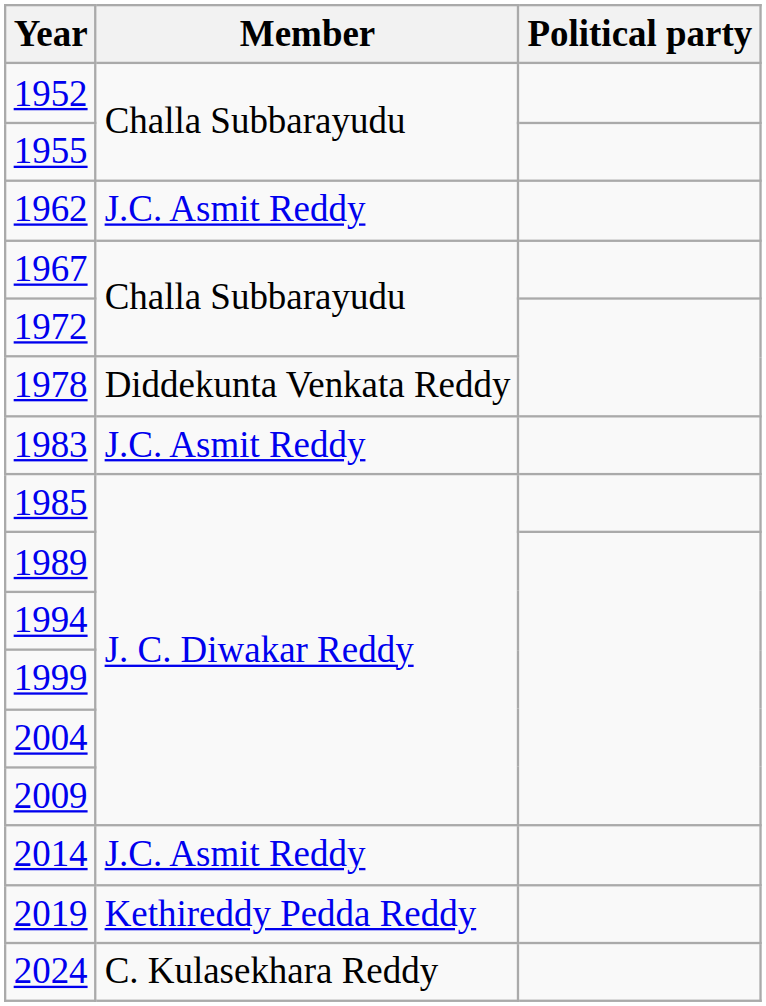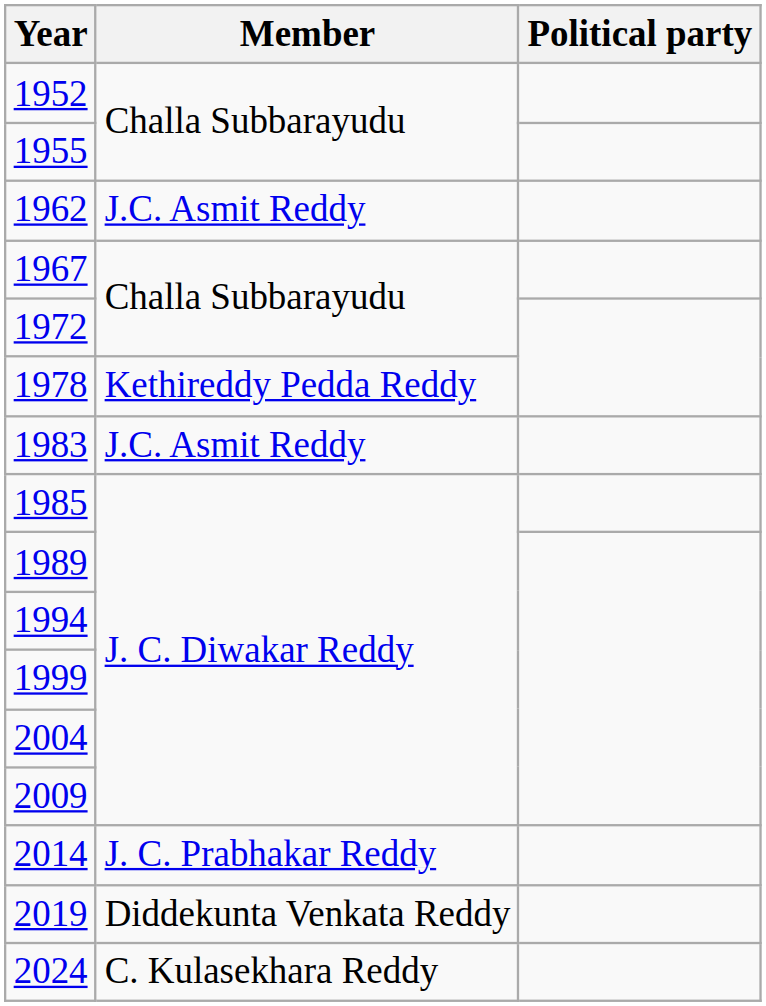1978 | Member: Diddekunta Venkata Reddy -> Kethireddy Pedda Reddy
2014 | Member: J.C. Asmit Reddy -> J. C. Prabhakar Reddy
2019 | Member: Kethireddy Pedda Reddy -> Diddekunta Venkata Reddy
